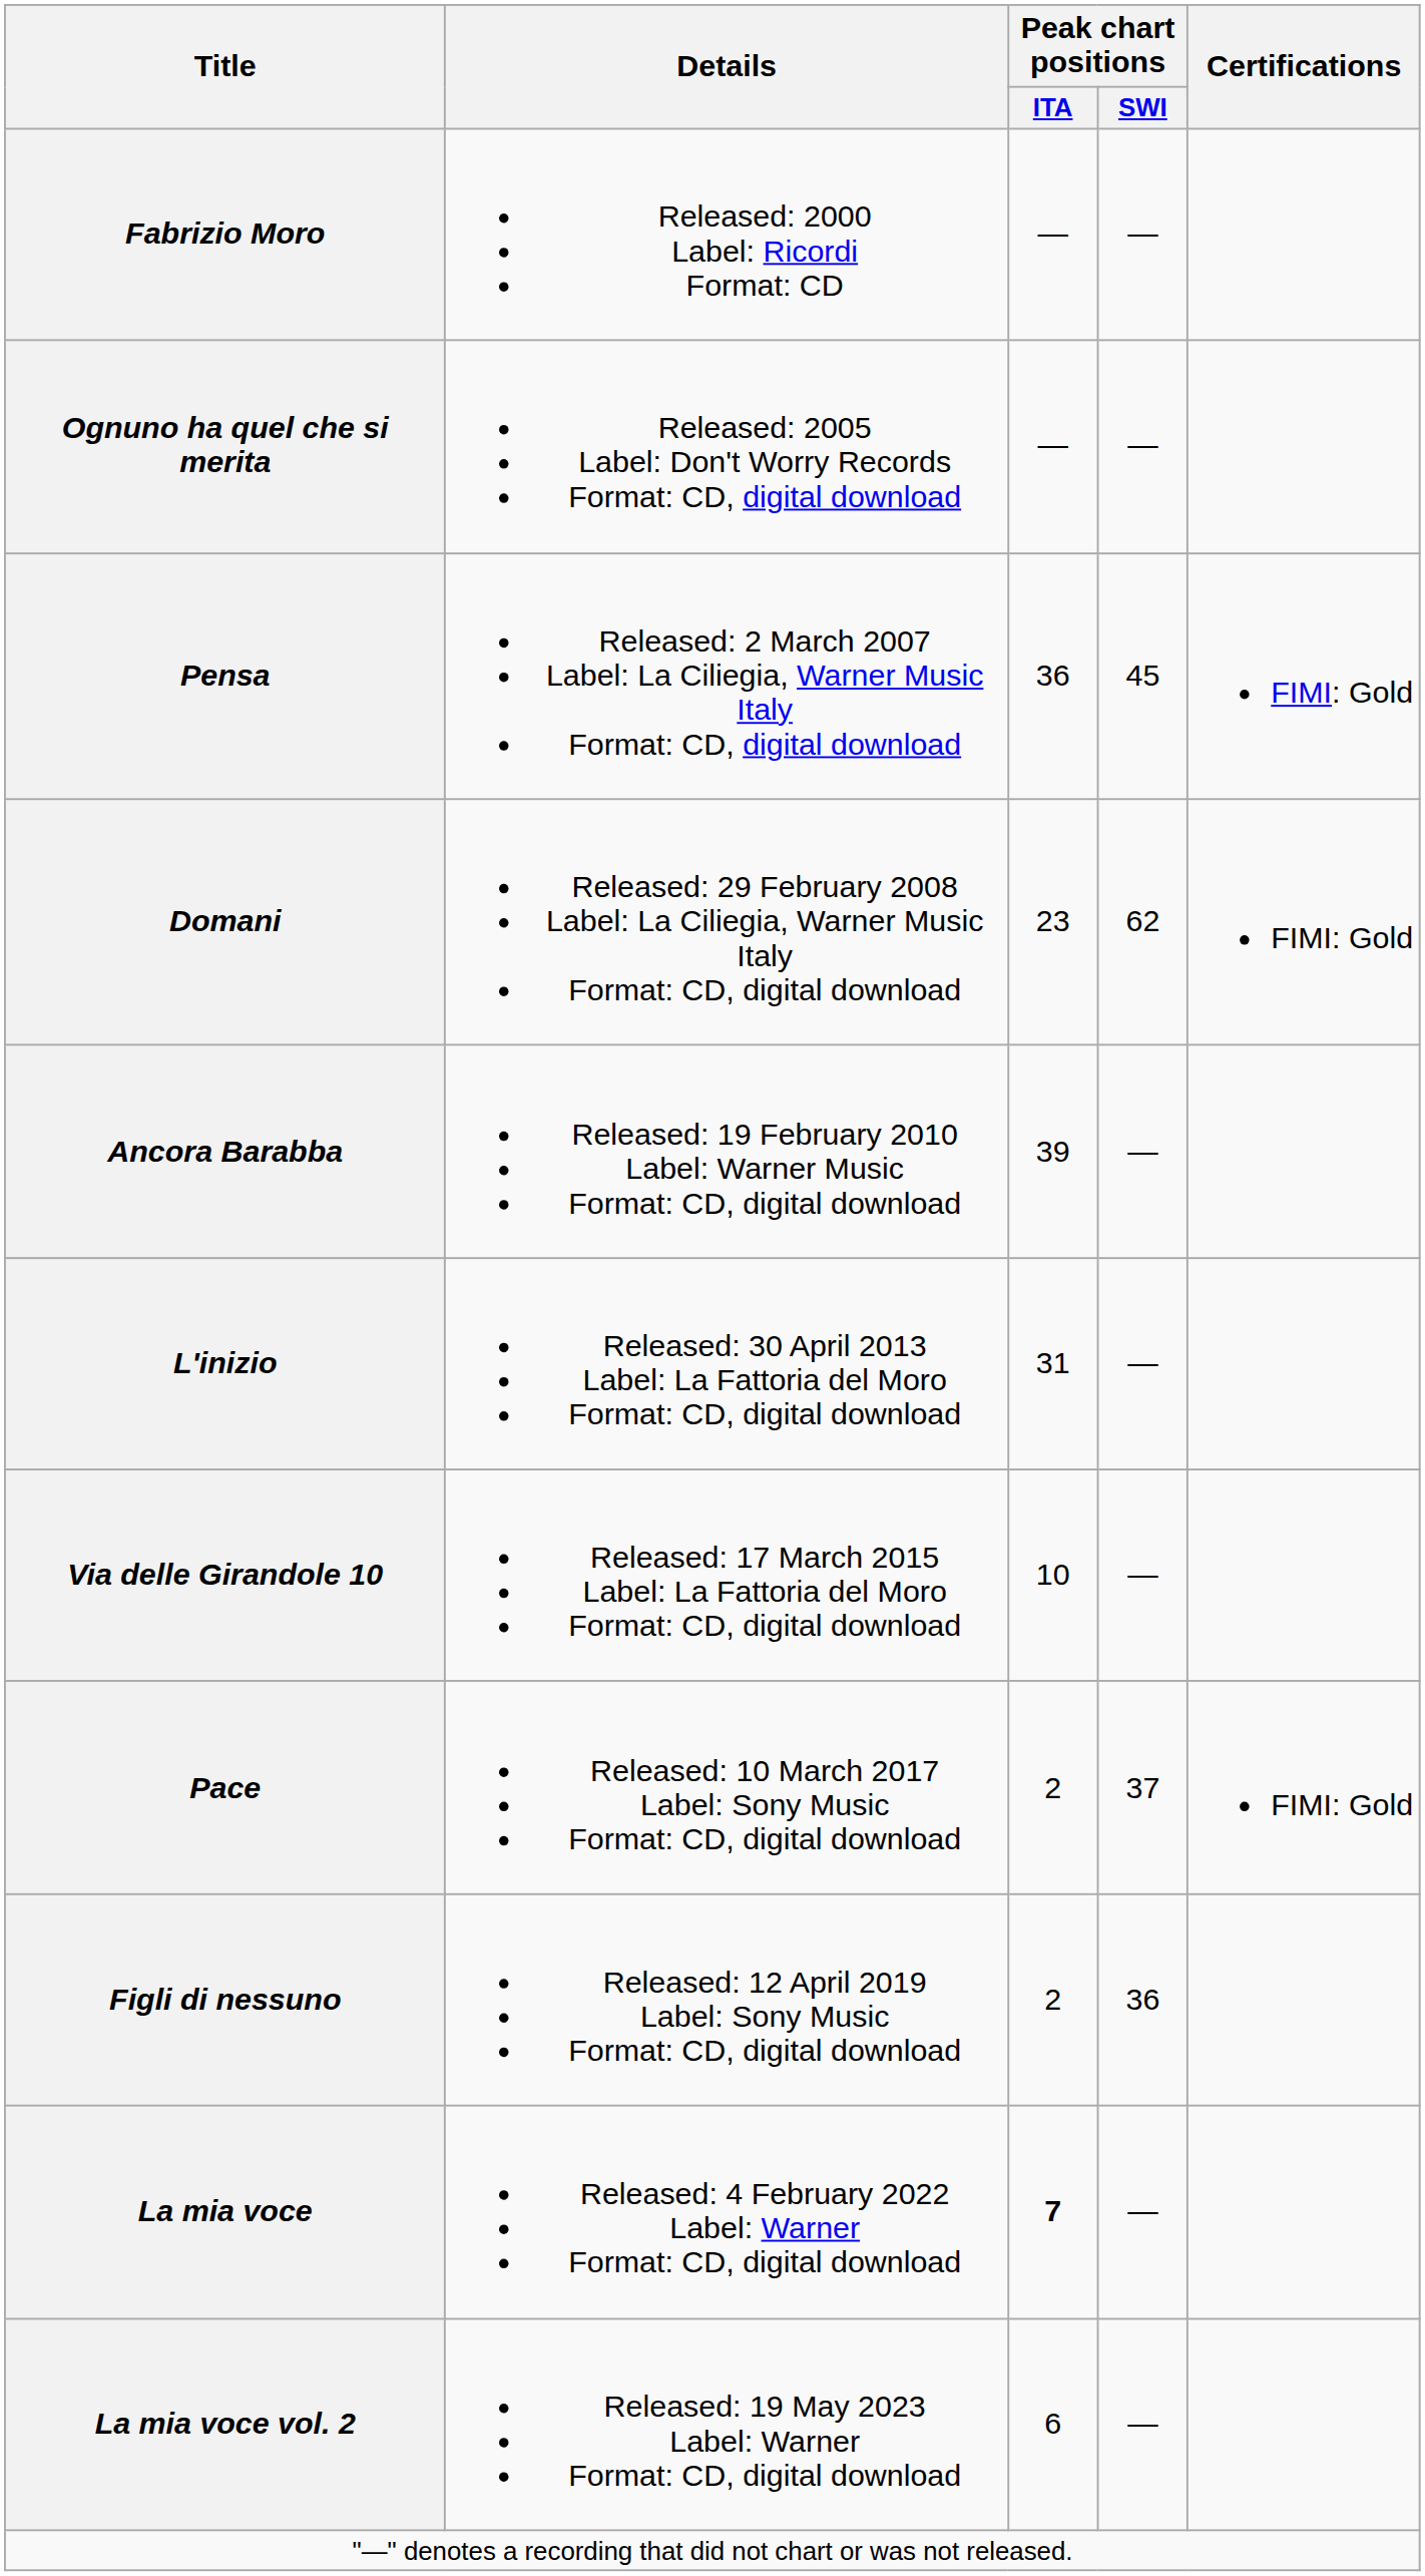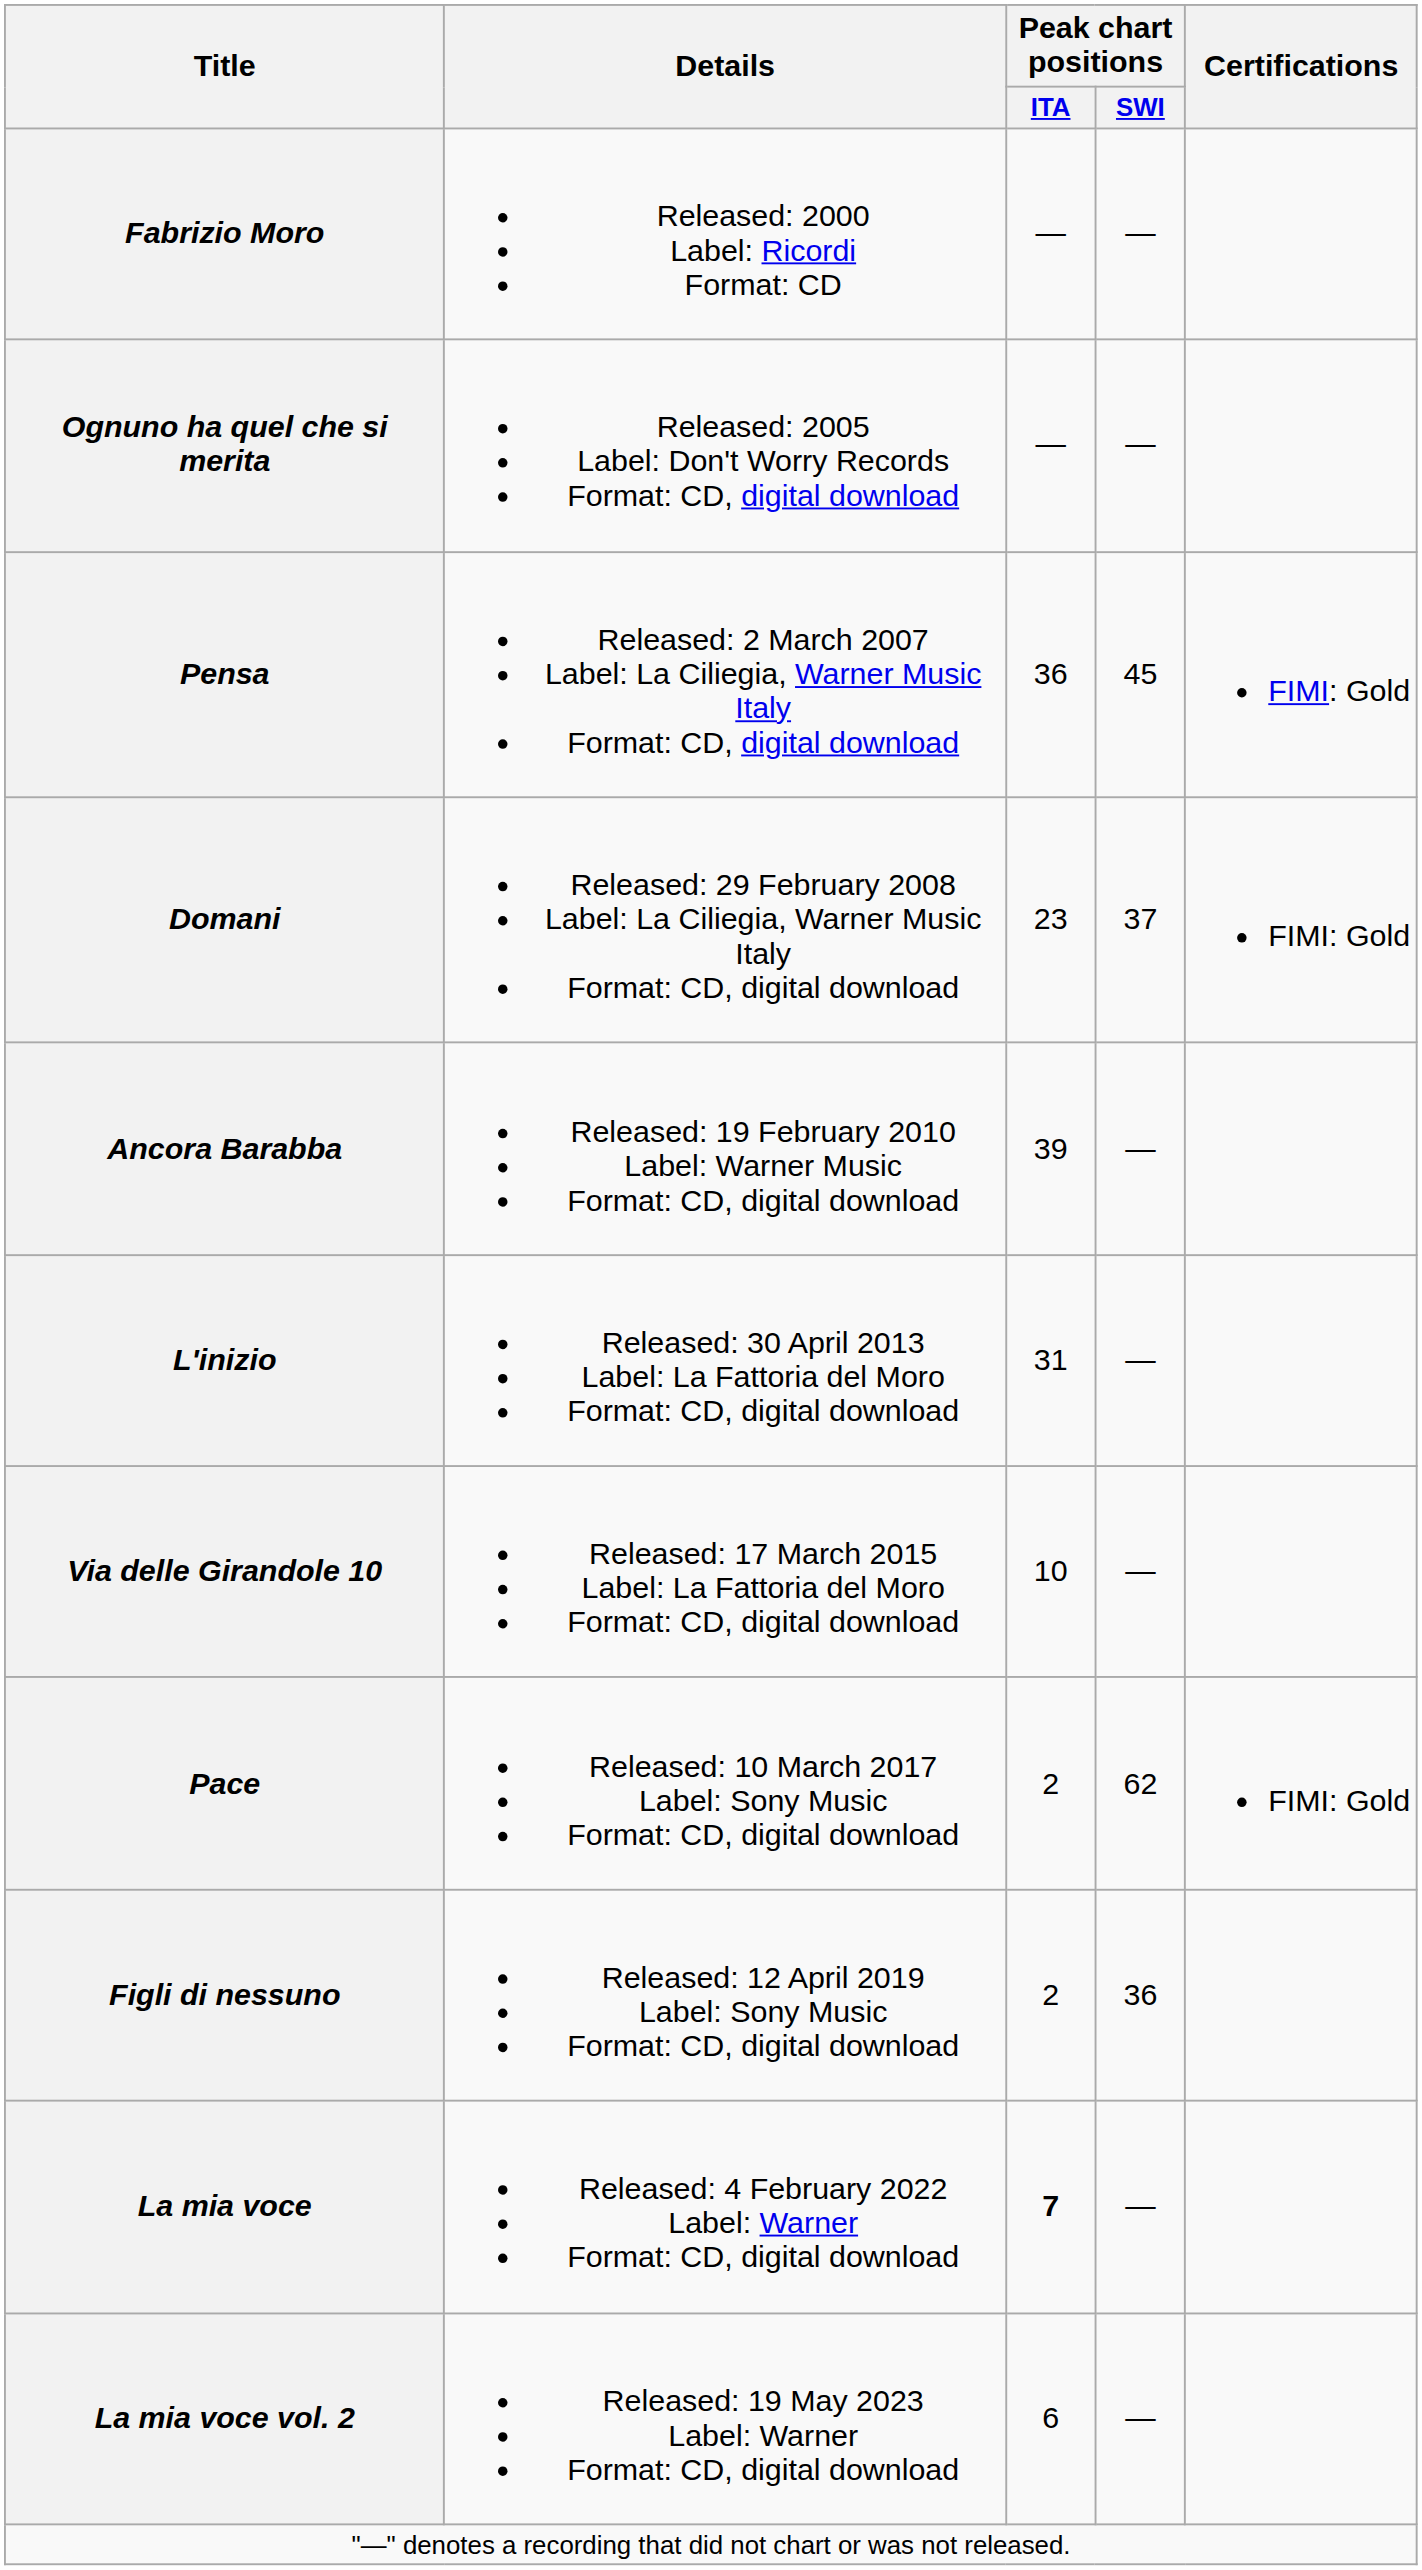Domani | Peak chart positions / SWI: 62 -> 37
Pace | Peak chart positions / SWI: 37 -> 62
